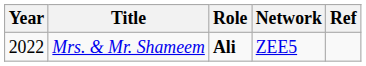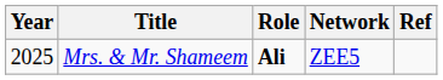Mrs. & Mr. Shameem | Year: 2022 -> 2025
